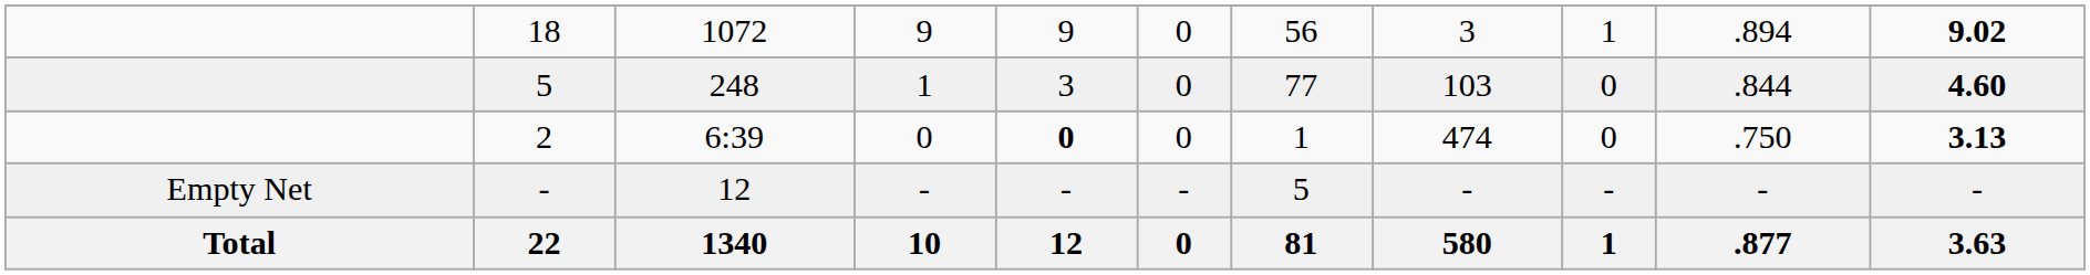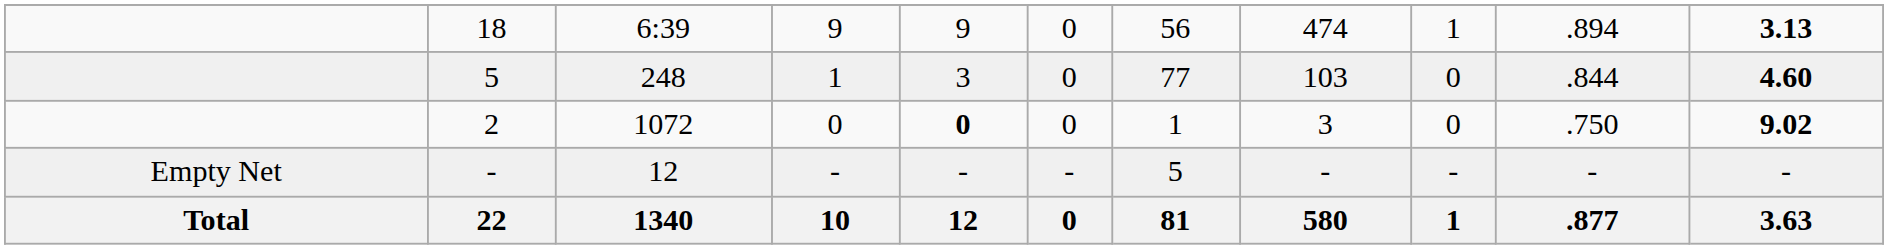18 | column 3: 1072 -> 6:39
18 | column 8: 3 -> 474
18 | column 11: 9.02 -> 3.13
2 | column 3: 6:39 -> 1072
2 | column 8: 474 -> 3
2 | column 11: 3.13 -> 9.02
